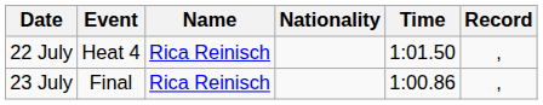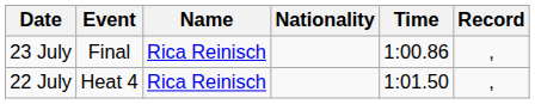rows swapped: 22 July <-> 23 July
